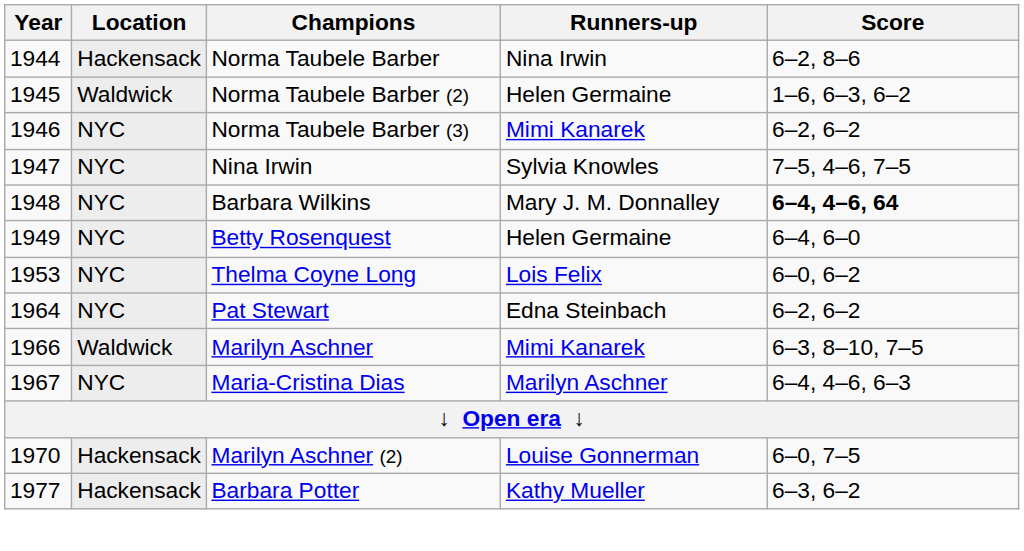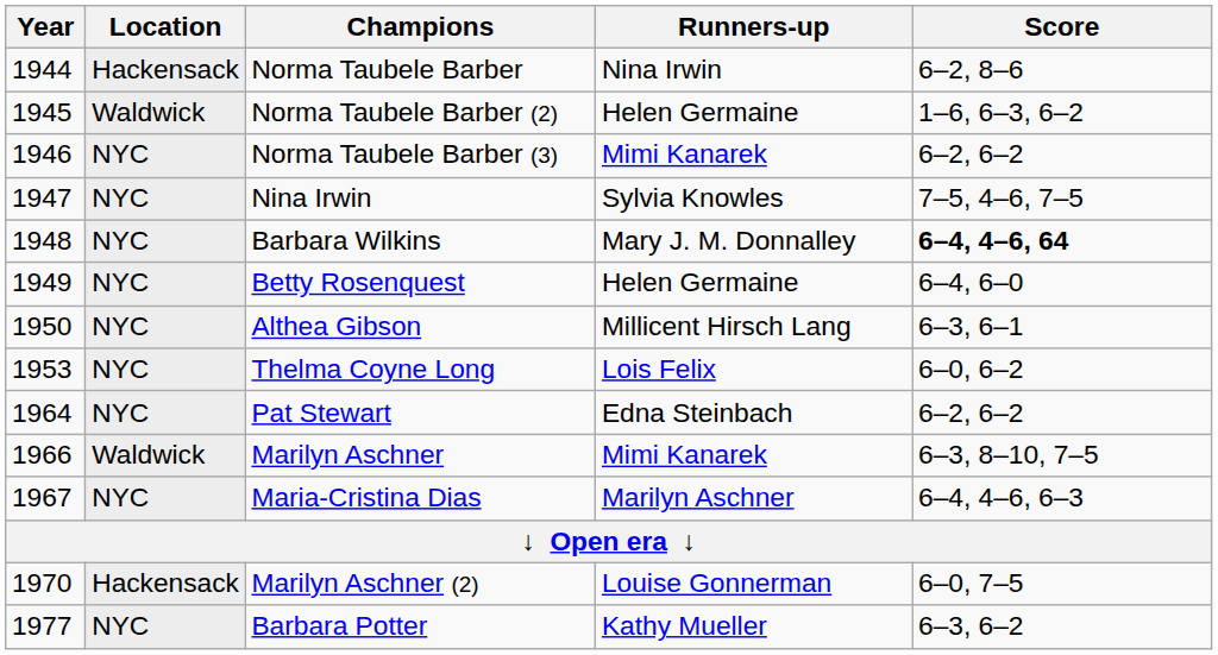+ row: 1950 | NYC | Althea Gibson | Millicent Hirsch Lang | 6–3, 6–1
Barbara Potter | Location: Hackensack -> NYC
